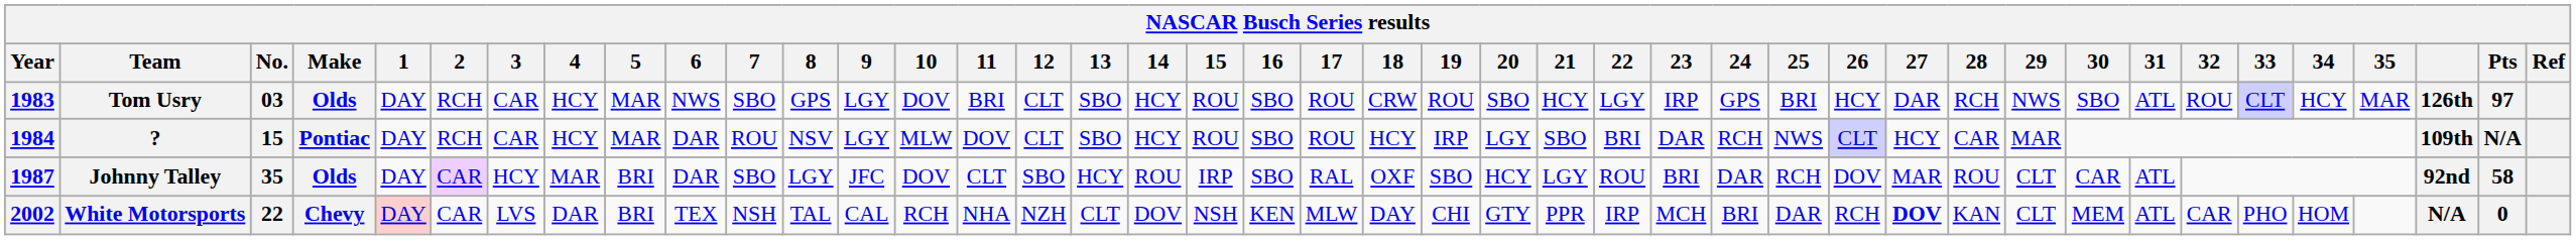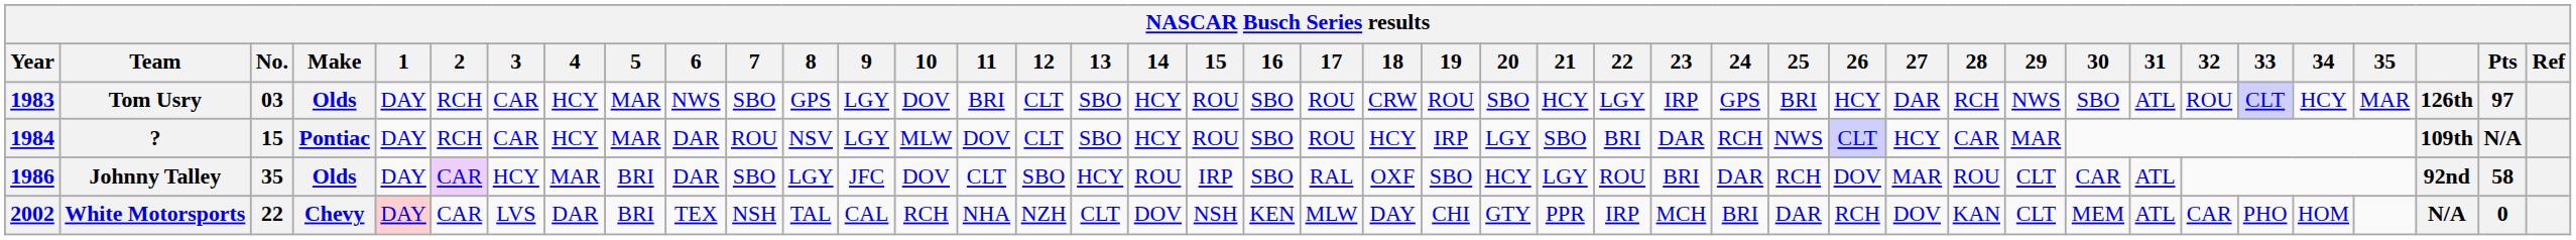Johnny Talley | Year: 1987 -> 1986
White Motorsports | 27: bold -> normal
